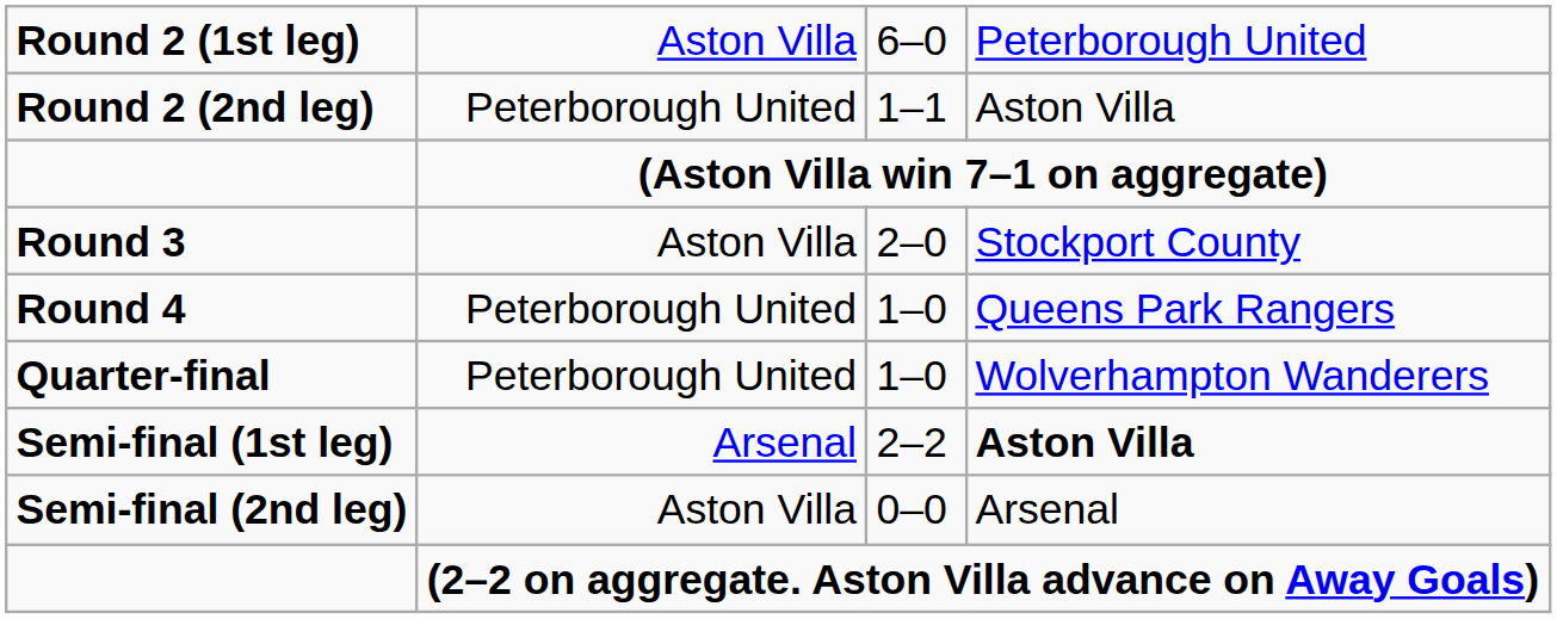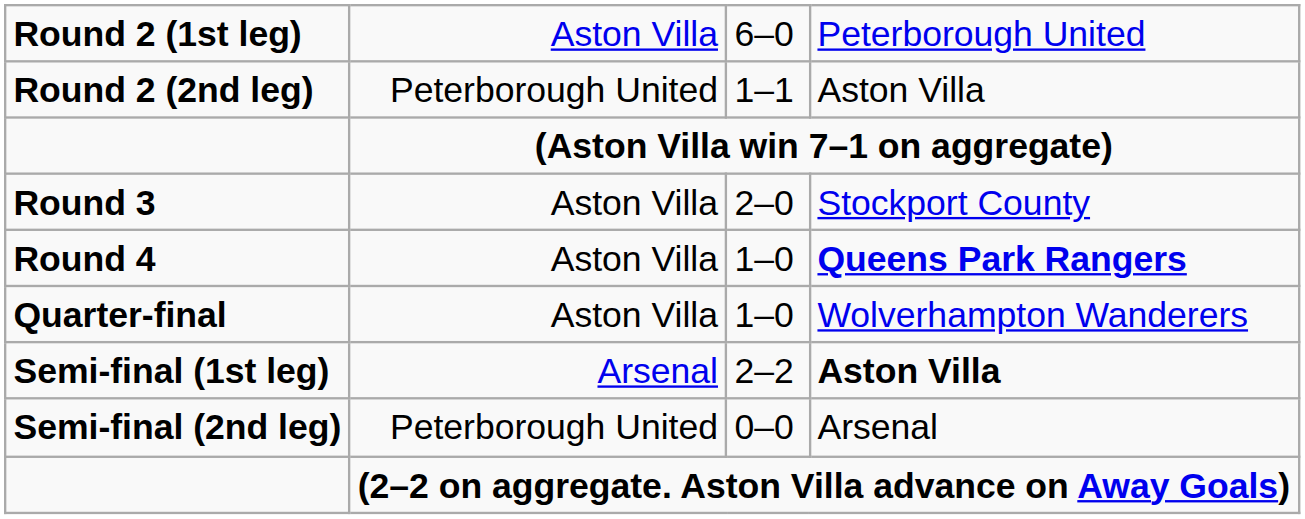Round 4 | column 2: Peterborough United -> Aston Villa
Round 4 | column 4: normal -> bold
Quarter-final | column 2: Peterborough United -> Aston Villa
Semi-final (2nd leg) | column 2: Aston Villa -> Peterborough United
